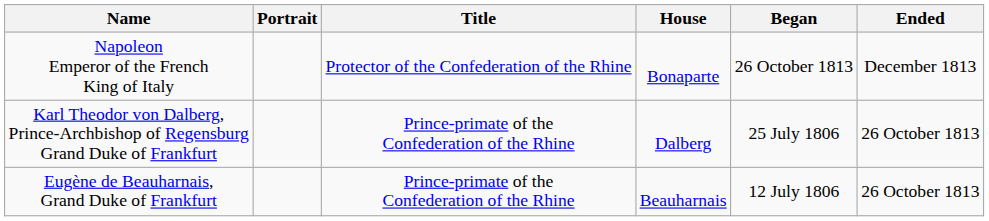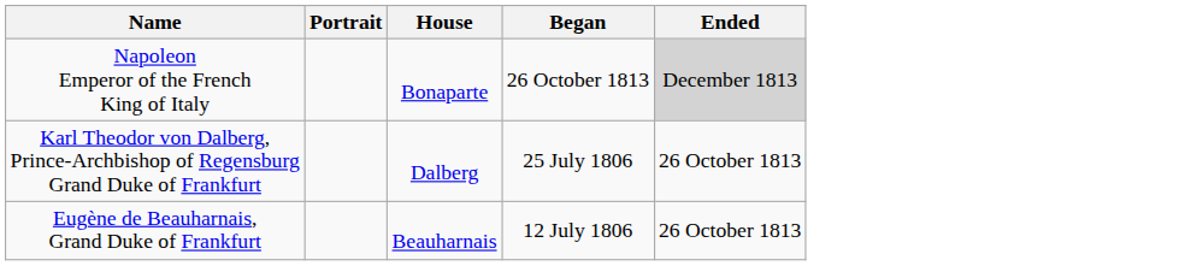- column: Title | Protector of the Confederation of the Rhine | Prince-primate of the Confederation of the Rhine | Prince-primate of the Confederation of the Rhine
Napoleon Emperor of the French King of Italy | Ended: no background -> lightgrey background
